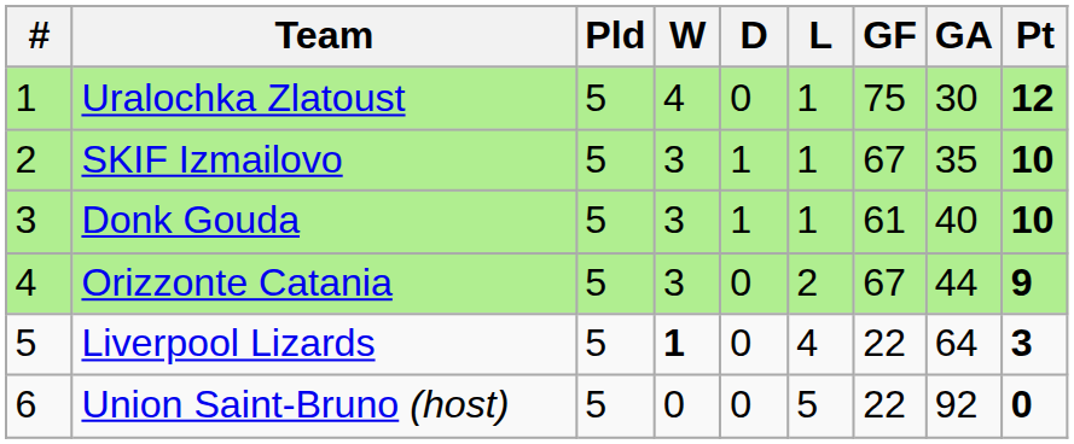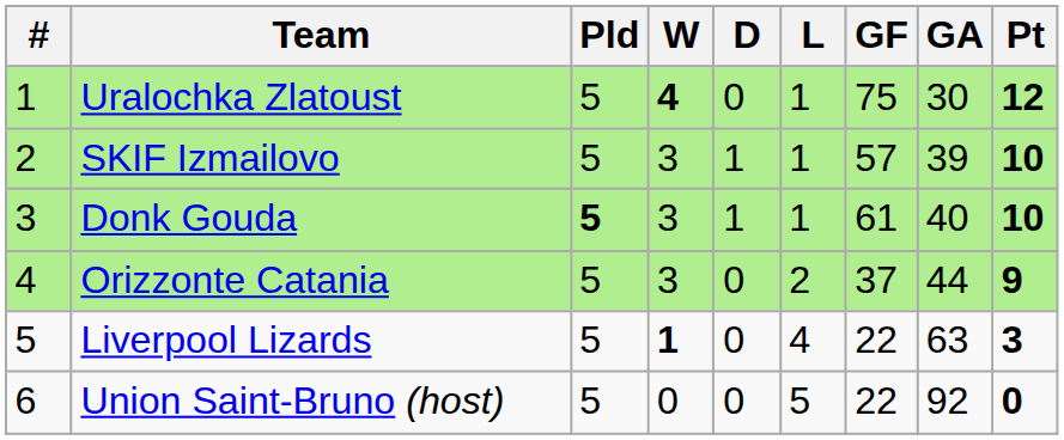Uralochka Zlatoust | W: normal -> bold
SKIF Izmailovo | GF: 67 -> 57
SKIF Izmailovo | GA: 35 -> 39
Donk Gouda | Pld: normal -> bold
Orizzonte Catania | GF: 67 -> 37
Liverpool Lizards | GA: 64 -> 63
